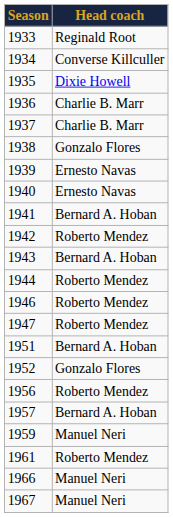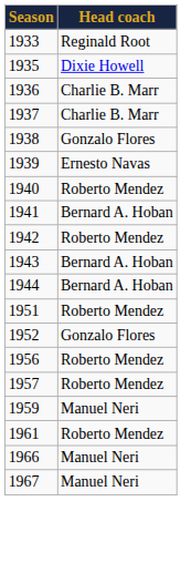- row: 1934 | Converse Killculler
1940 | Head coach: Ernesto Navas -> Roberto Mendez
1944 | Head coach: Roberto Mendez -> Bernard A. Hoban
- row: 1946 | Roberto Mendez
- row: 1947 | Roberto Mendez
1951 | Head coach: Bernard A. Hoban -> Roberto Mendez
1957 | Head coach: Bernard A. Hoban -> Roberto Mendez
